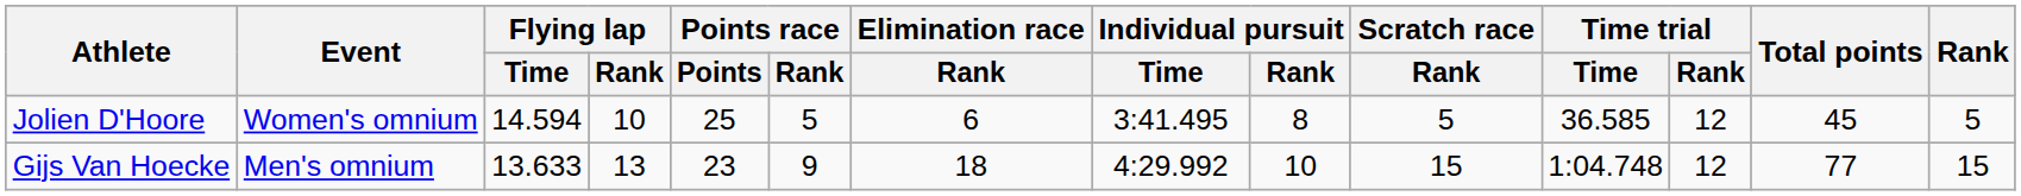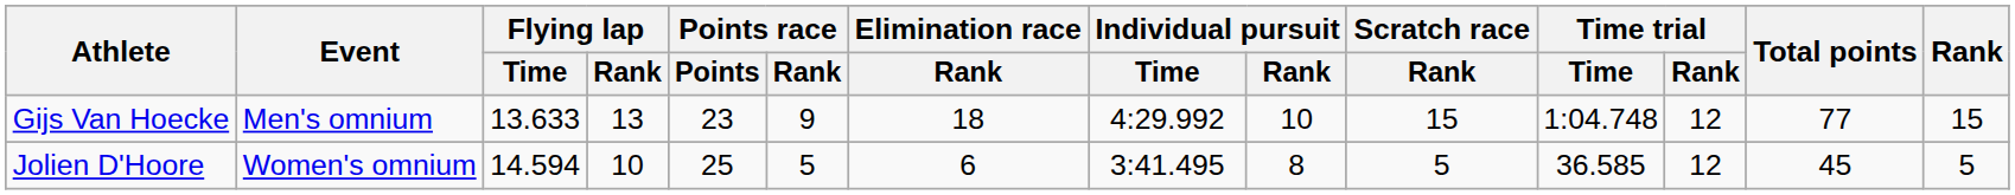rows swapped: Gijs Van Hoecke <-> Jolien D'Hoore
